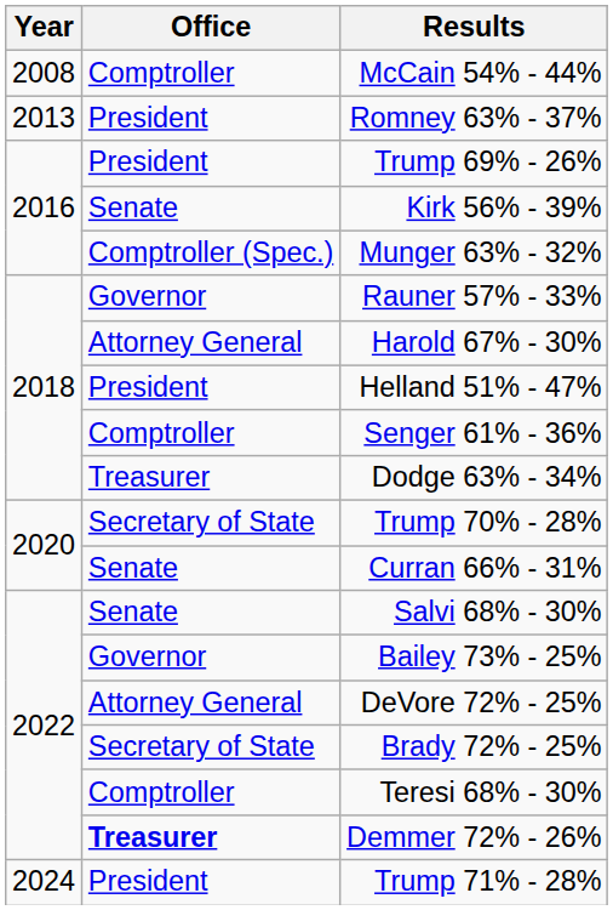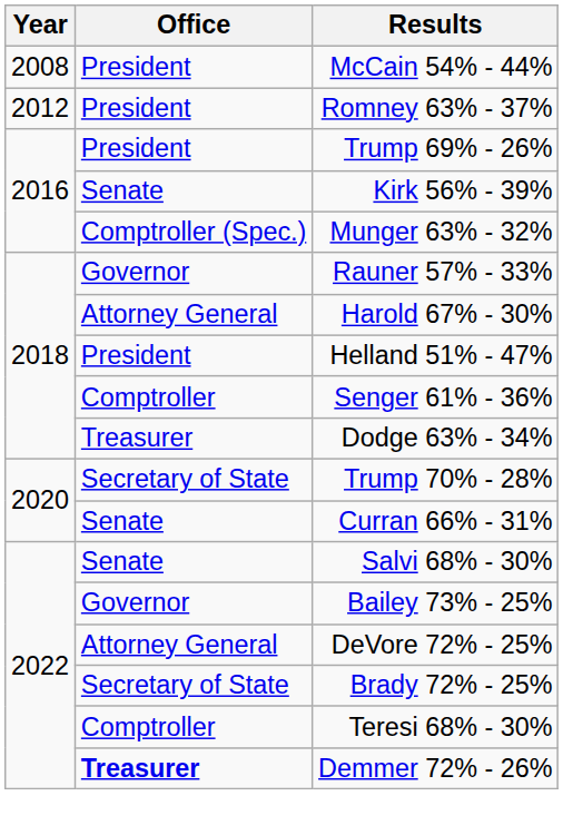McCain 54% - 44% | Office: Comptroller -> President
Romney 63% - 37% | Year: 2013 -> 2012
- row: 2024 | President | Trump 71% - 28%
